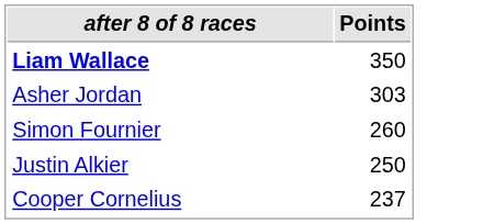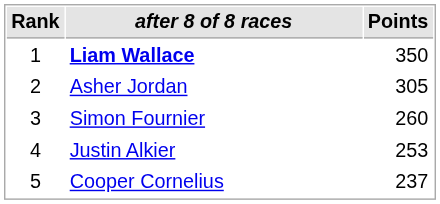+ column: Rank | 1 | 2 | 3 | 4 | 5
Asher Jordan | Points: 303 -> 305
Justin Alkier | Points: 250 -> 253
